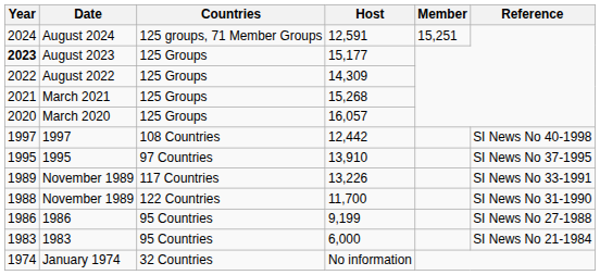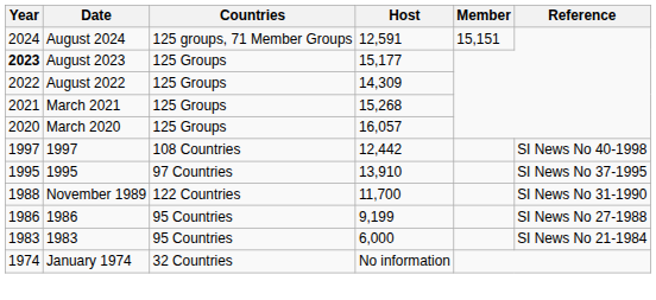August 2024 | Member: 15,251 -> 15,151
- row: 1989 | November 1989 | 117 Countries | 13,226 | SI News No 33-1991
